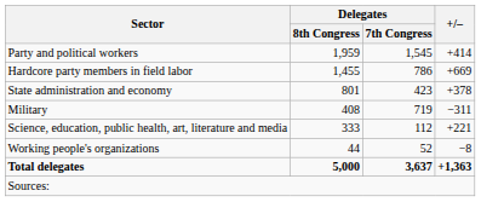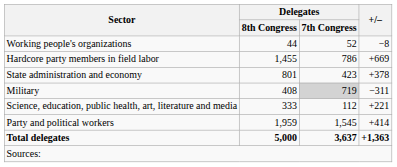rows swapped: Party and political workers <-> Working people's organizations
Military | Delegates / 7th Congress: no background -> lightgrey background
